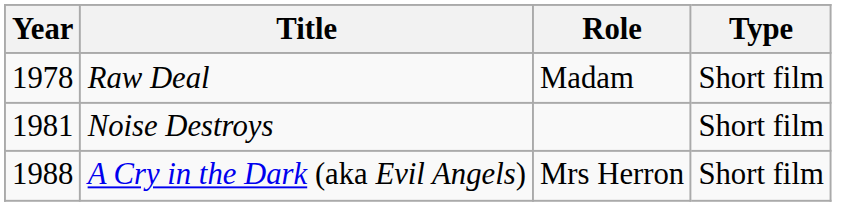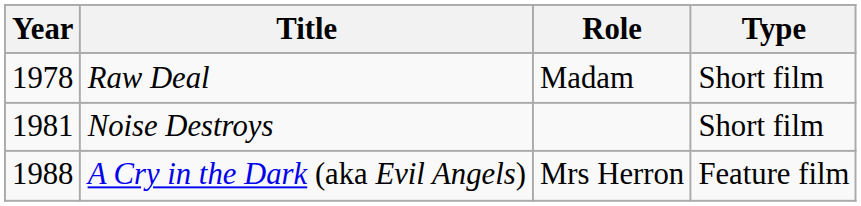A Cry in the Dark (aka Evil Angels) | Type: Short film -> Feature film
